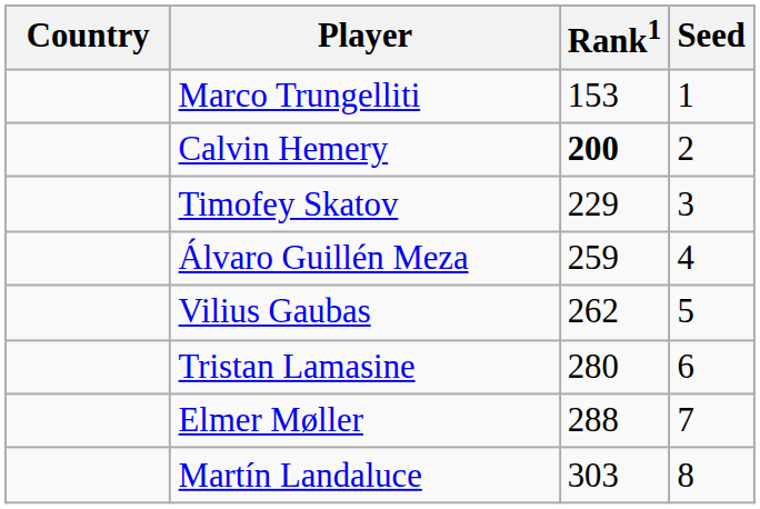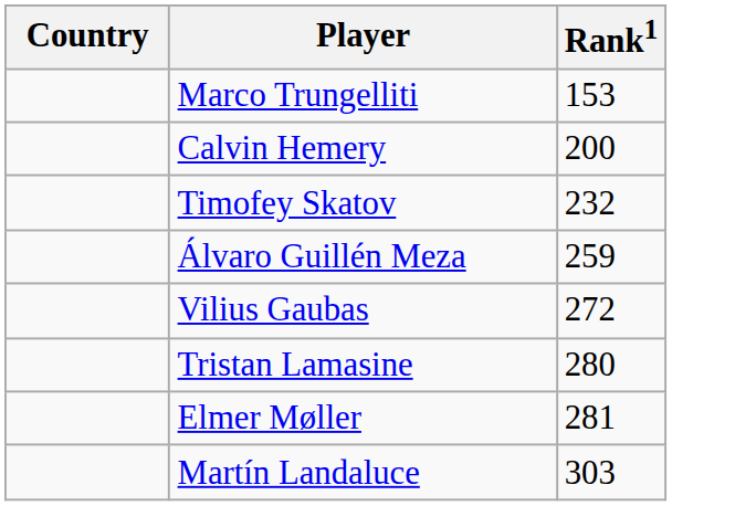- column: Seed | 1 | 2 | 3 | 4 | 5 | 6 | 7 | 8
Calvin Hemery | Rank1: bold -> normal
Timofey Skatov | Rank1: 229 -> 232
Vilius Gaubas | Rank1: 262 -> 272
Elmer Møller | Rank1: 288 -> 281
